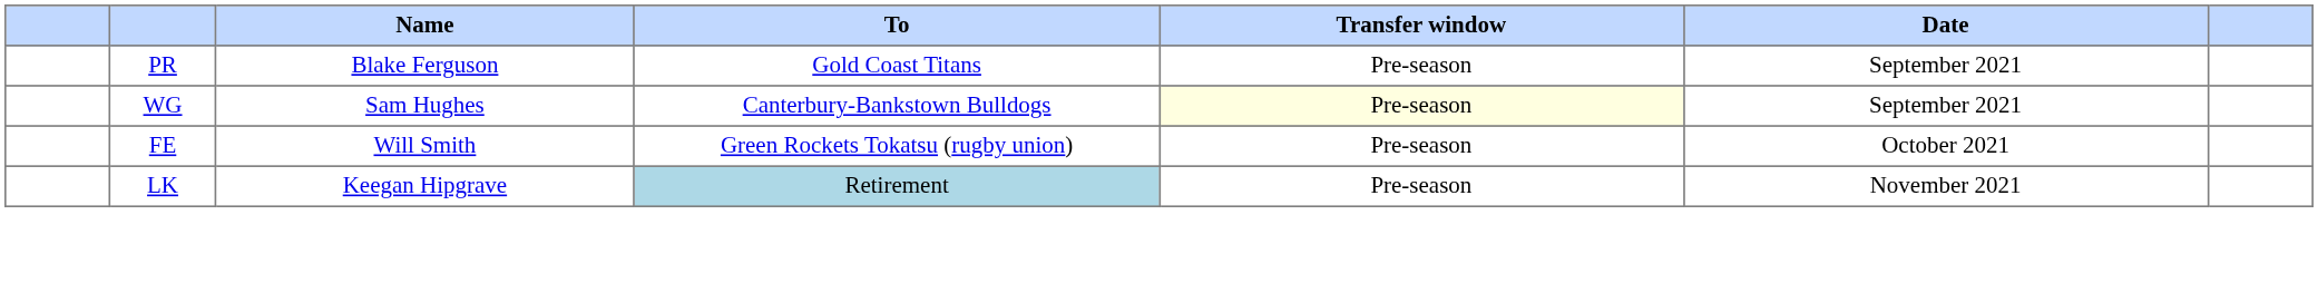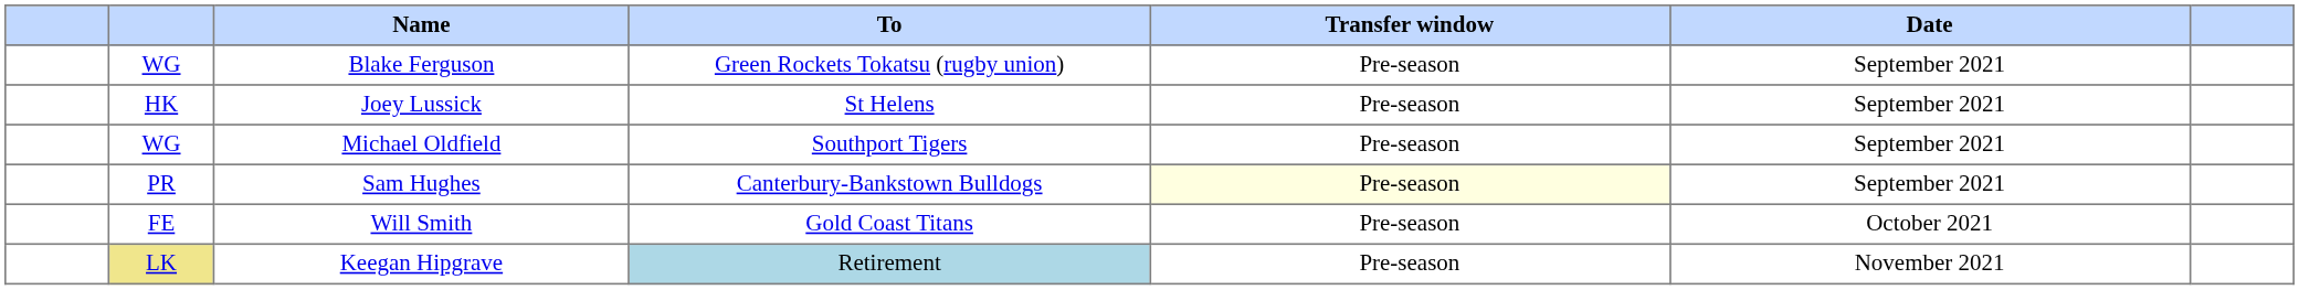Blake Ferguson | column 2: PR -> WG
Blake Ferguson | To: Gold Coast Titans -> Green Rockets Tokatsu (rugby union)
+ row: HK | Joey Lussick | St Helens | Pre-season | September 2021
+ row: WG | Michael Oldfield | Southport Tigers | Pre-season | September 2021
Sam Hughes | column 2: WG -> PR
Will Smith | To: Green Rockets Tokatsu (rugby union) -> Gold Coast Titans
Keegan Hipgrave | column 2: no background -> khaki background
